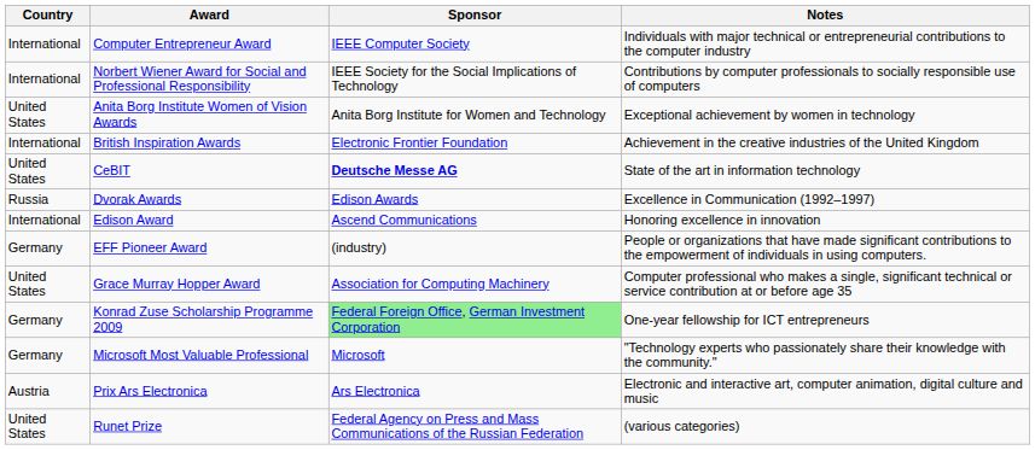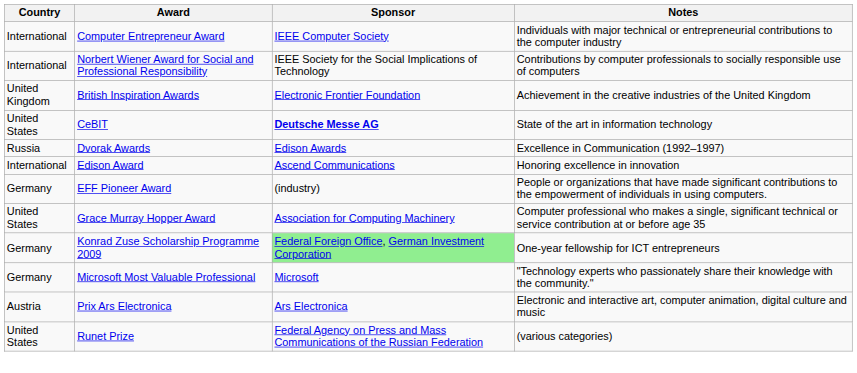- row: United States | Anita Borg Institute Women of Vision Awards | Anita Borg Institute for Women and Technology | Exceptional achievement by women in technology
British Inspiration Awards | Country: International -> United Kingdom
